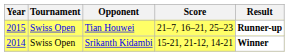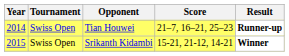Tian Houwei | Year: 2015 -> 2014
Srikanth Kidambi | Year: 2014 -> 2015
